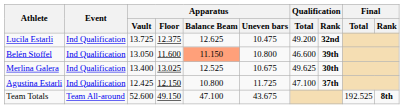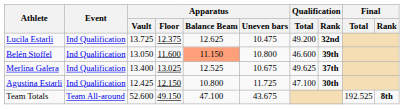Merlina Galera | Qualification / Rank: 30th -> 37th
Agustina Estarli | Qualification / Rank: 37th -> 30th
